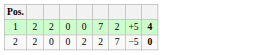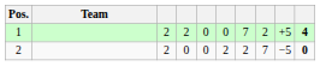+ column: Team
